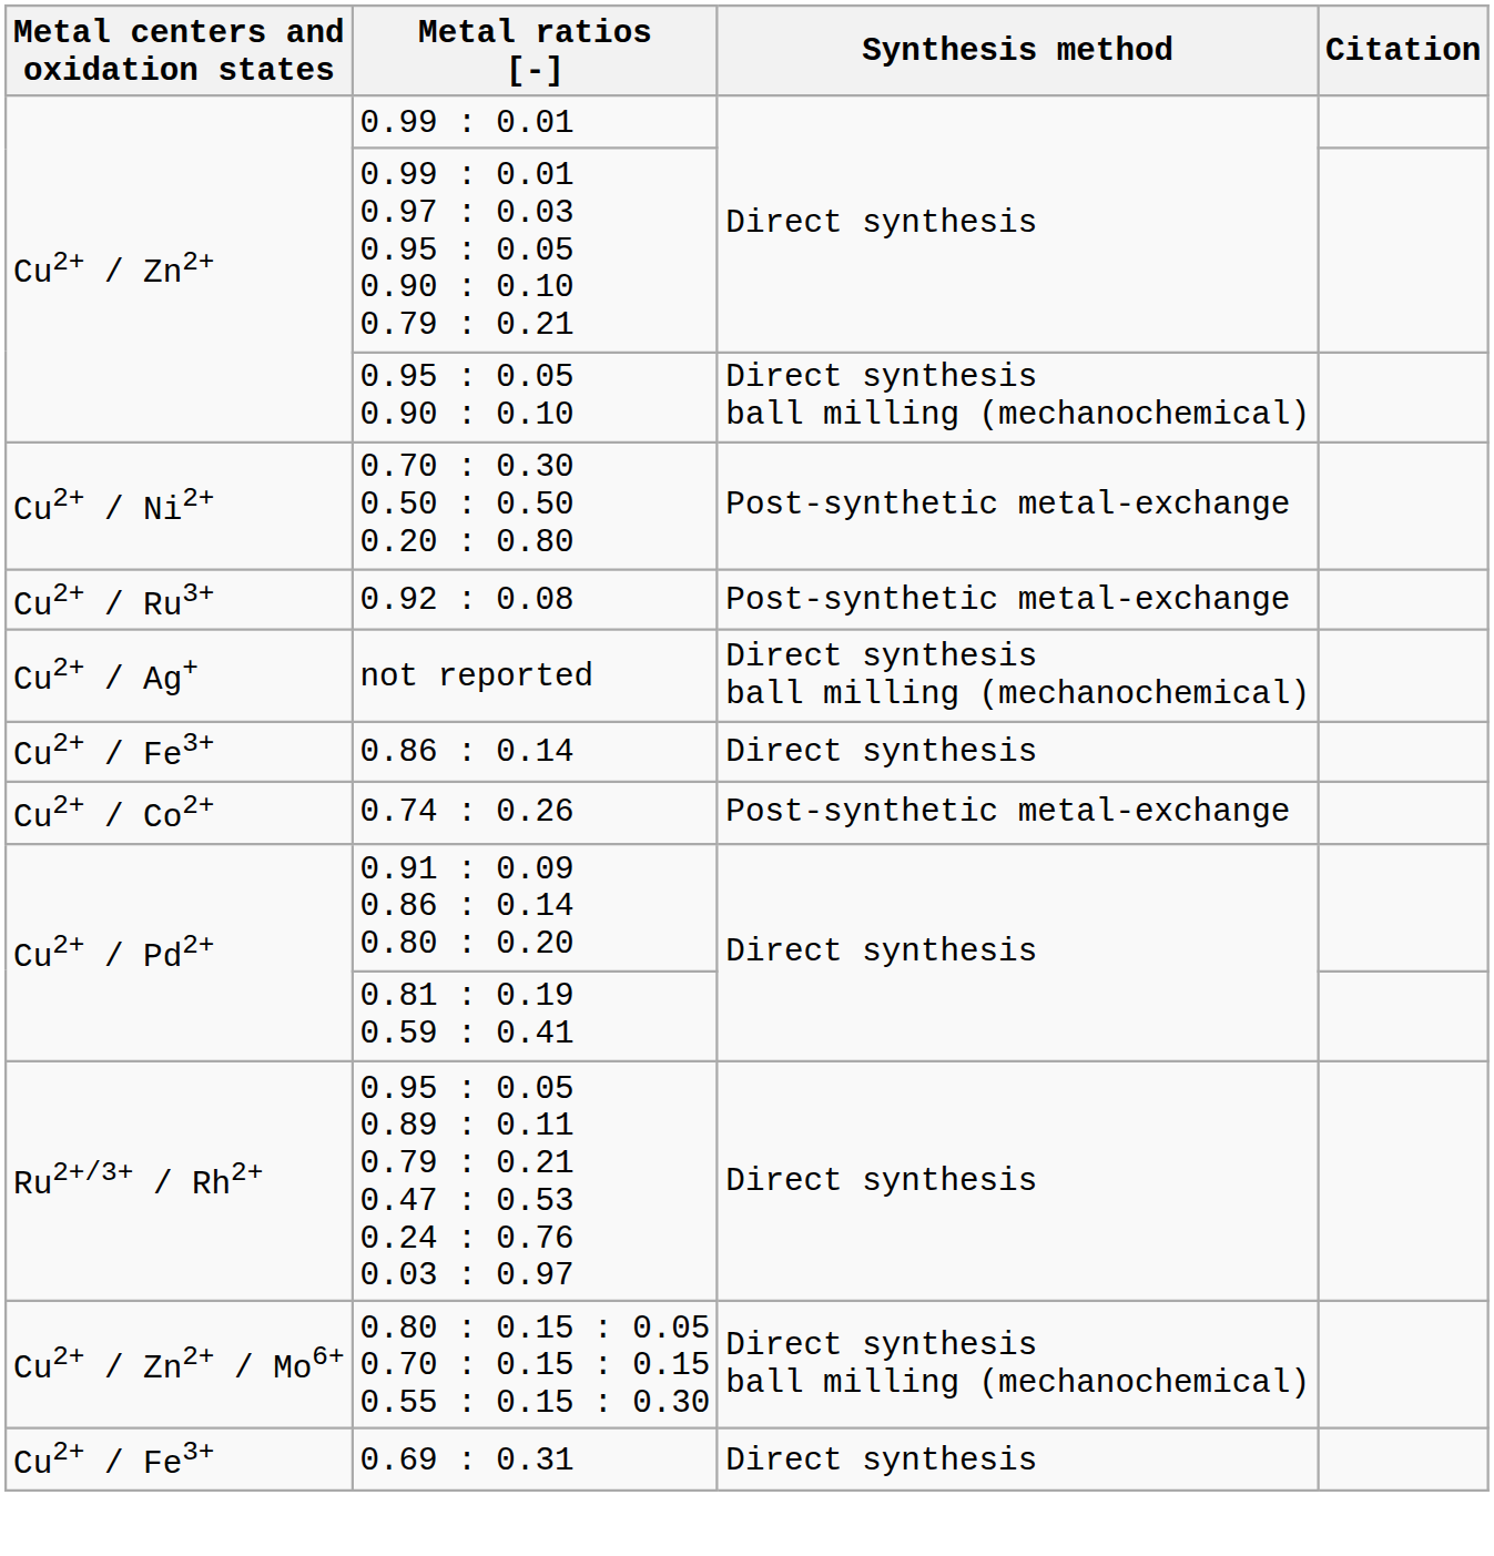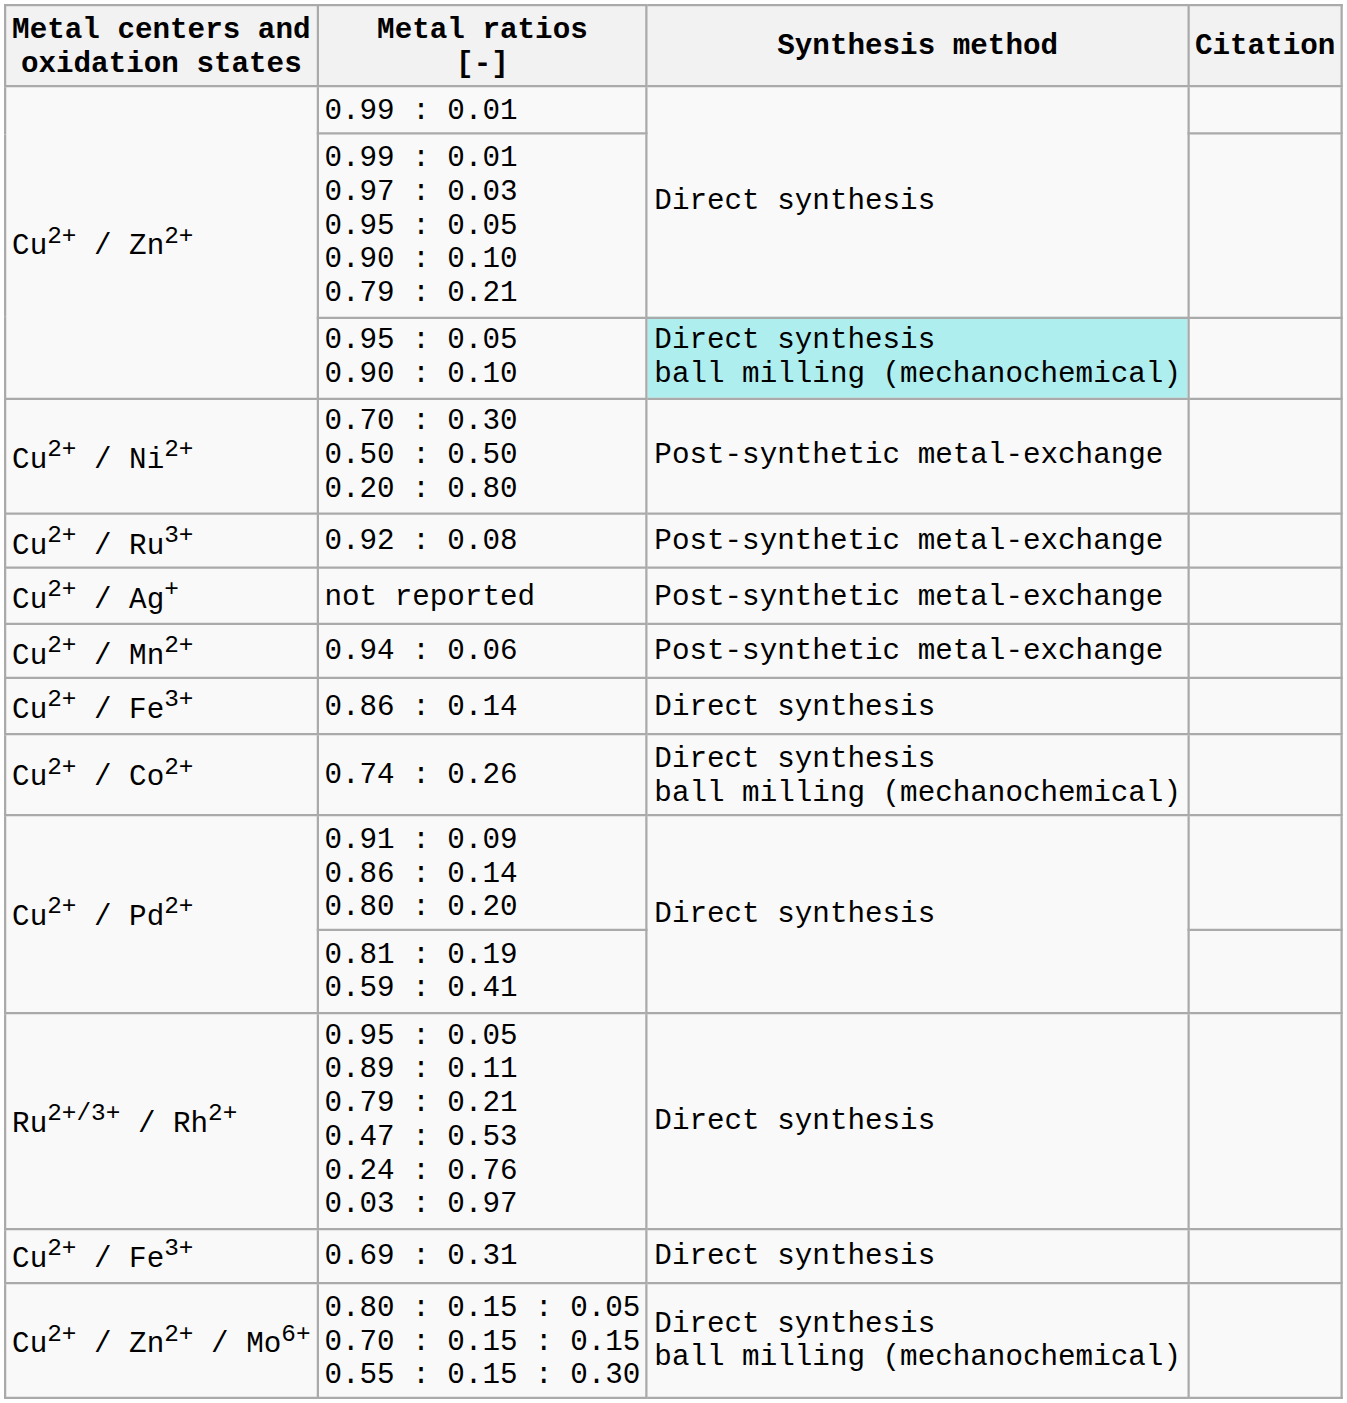0.95 : 0.05 0.90 : 0.10 | Synthesis method: no background -> paleturquoise background
not reported | Synthesis method: Direct synthesis ball milling (mechanochemical) -> Post-synthetic metal-exchange
+ row: Cu2+ / Mn2+ | 0.94 : 0.06 | Post-synthetic metal-exchange
0.74 : 0.26 | Synthesis method: Post-synthetic metal-exchange -> Direct synthesis ball milling (mechanochemical)
rows swapped: 0.69 : 0.31 <-> 0.80 : 0.15 : 0.05 0.70 : 0.15 : 0.15 0.55 : 0.15 : 0.30
